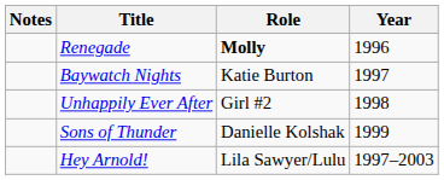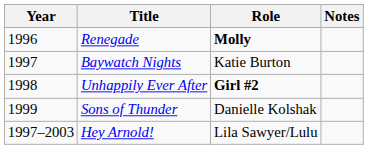columns swapped: Year <-> Notes
Unhappily Ever After | Role: normal -> bold
